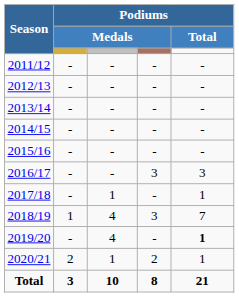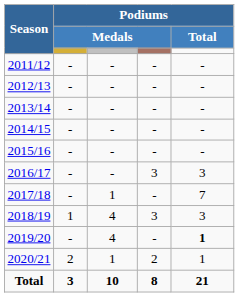2017/18 | column 5: 1 -> 7
2018/19 | column 5: 7 -> 3
